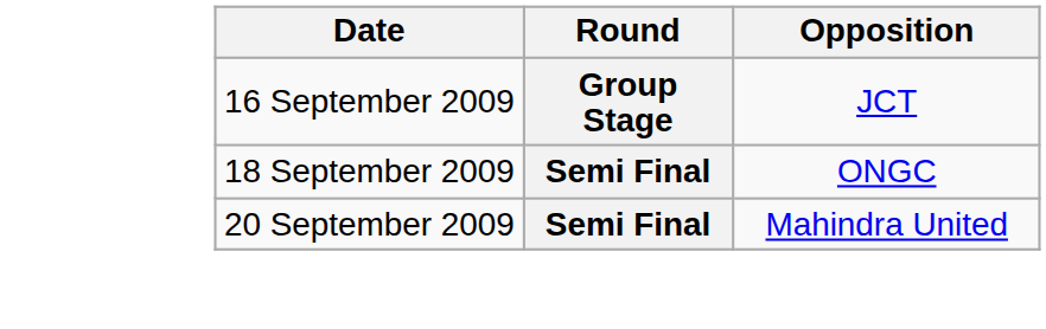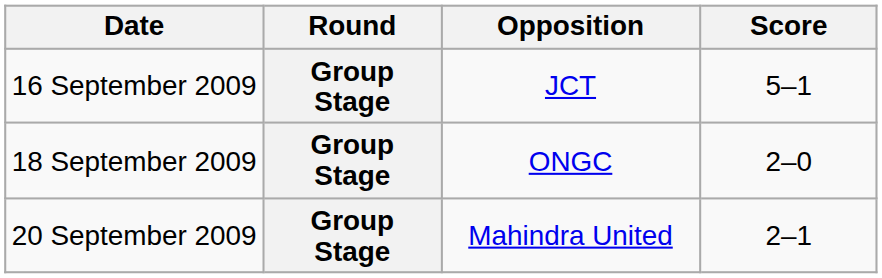+ column: Score | 5–1 | 2–0 | 2–1
18 September 2009 | Round: Semi Final -> Group Stage
20 September 2009 | Round: Semi Final -> Group Stage
